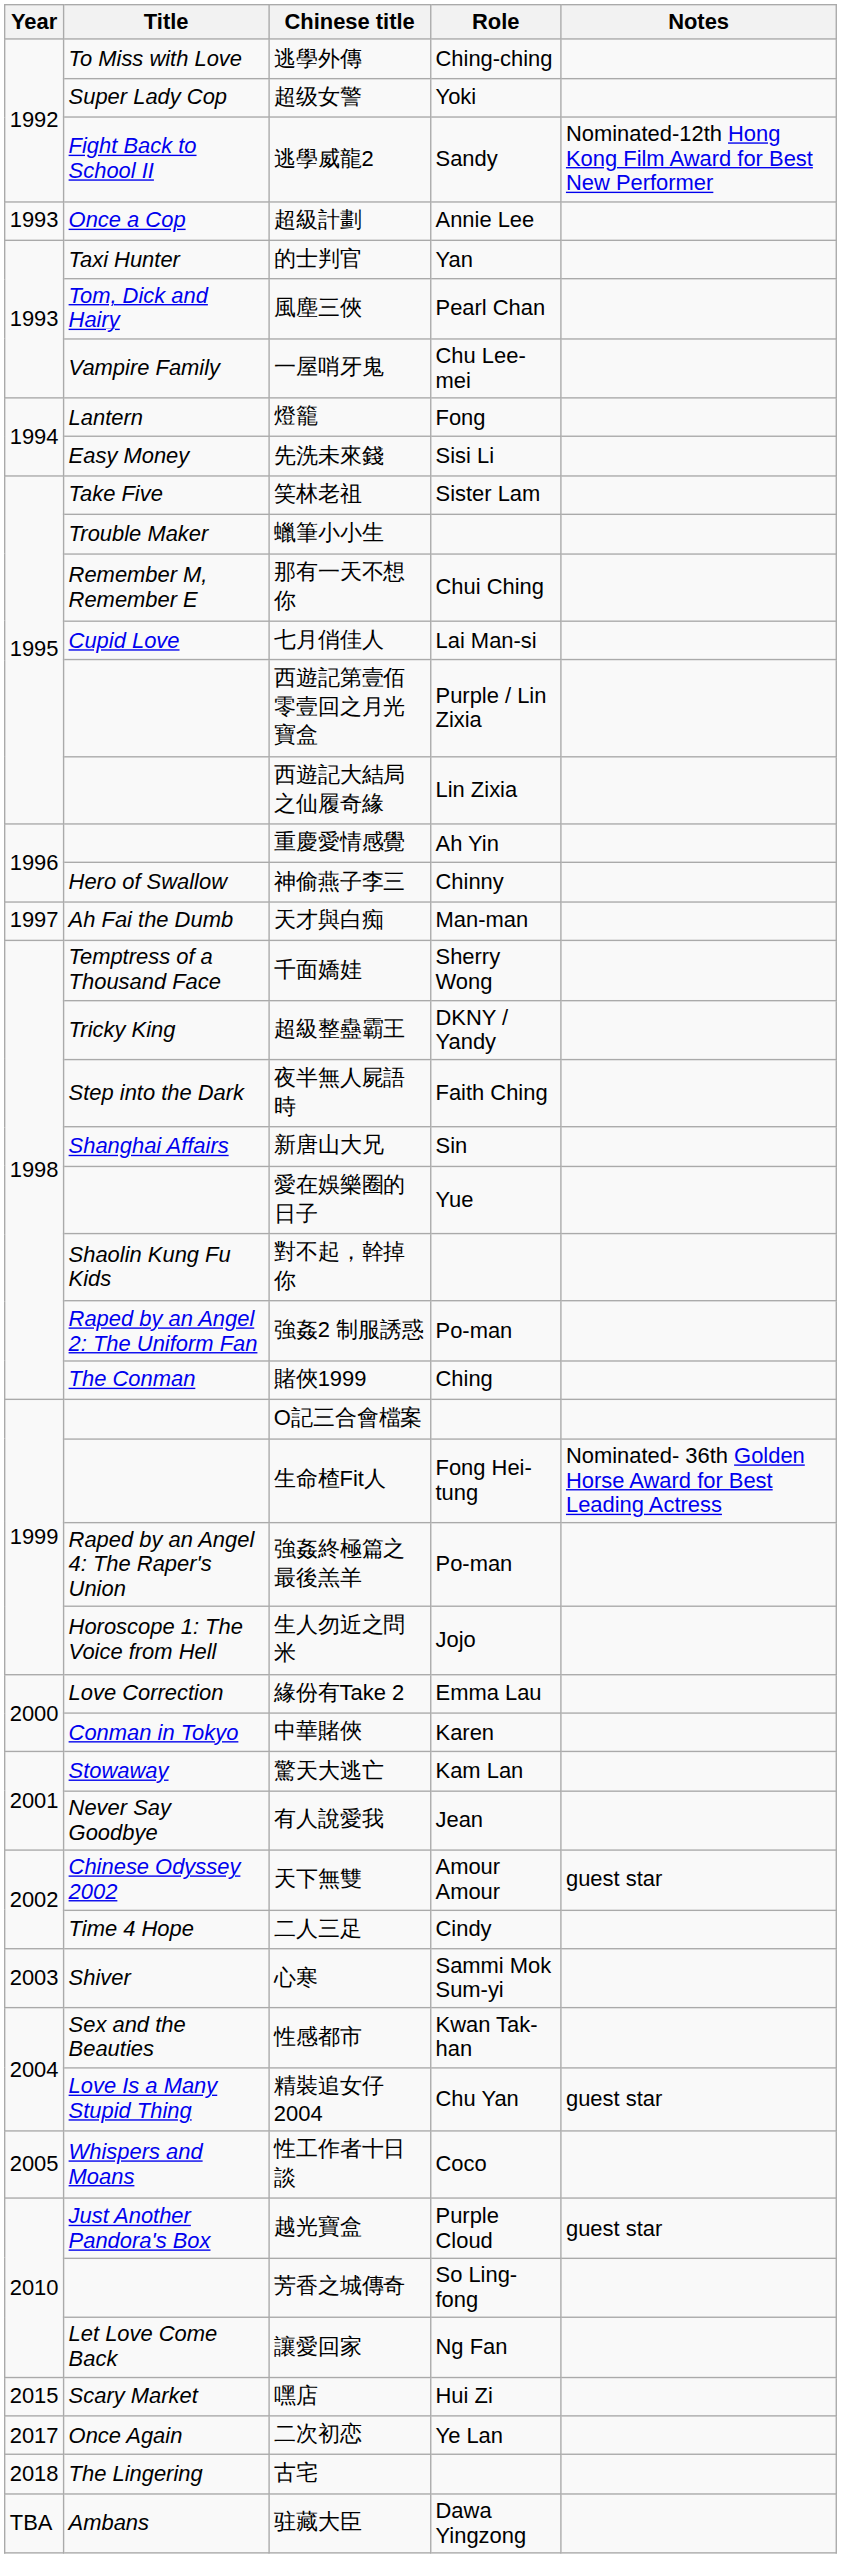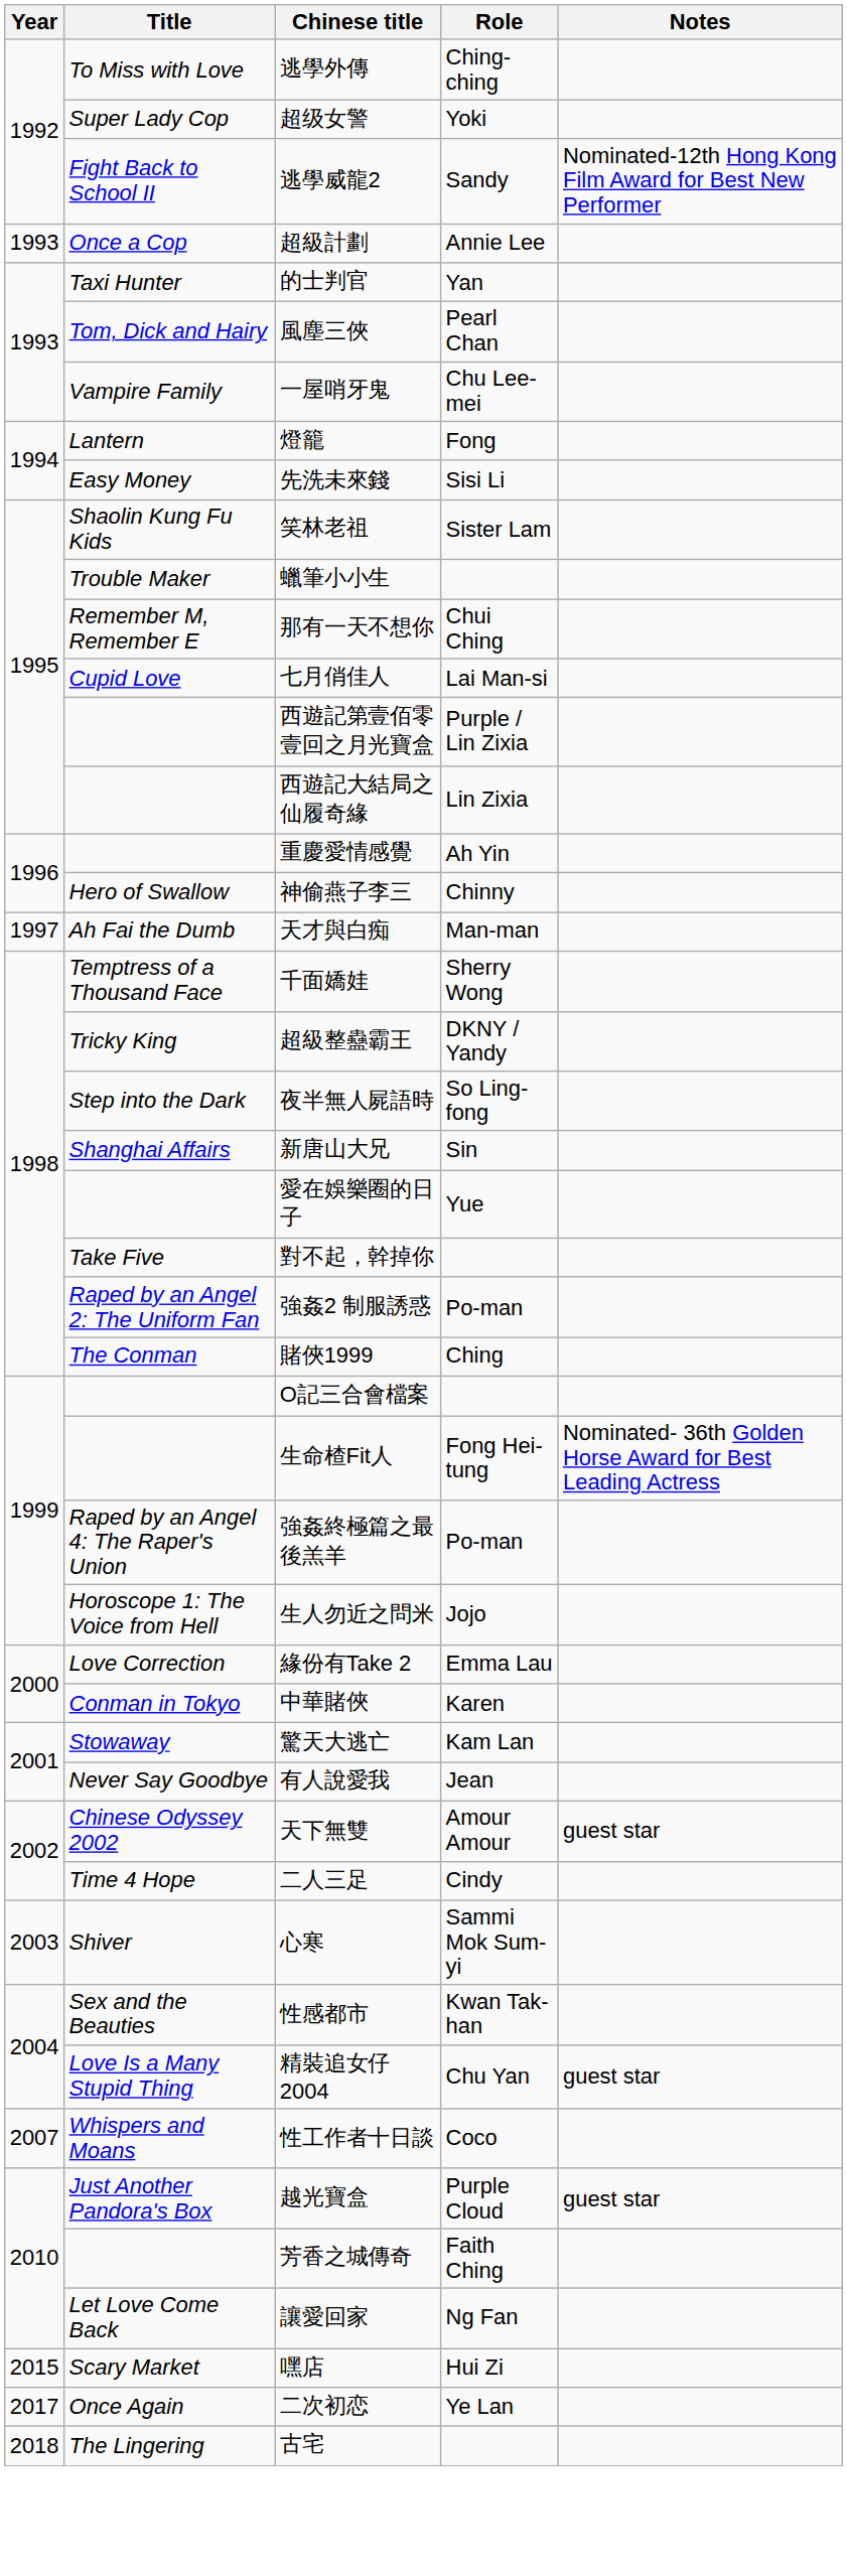笑林老祖 | Title: Take Five -> Shaolin Kung Fu Kids
夜半無人屍語時 | Role: Faith Ching -> So Ling-fong
對不起，幹掉你 | Title: Shaolin Kung Fu Kids -> Take Five
性工作者十日談 | Year: 2005 -> 2007
芳香之城傳奇 | Role: So Ling-fong -> Faith Ching
- row: TBA | Ambans | 驻藏大臣 | Dawa Yingzong
